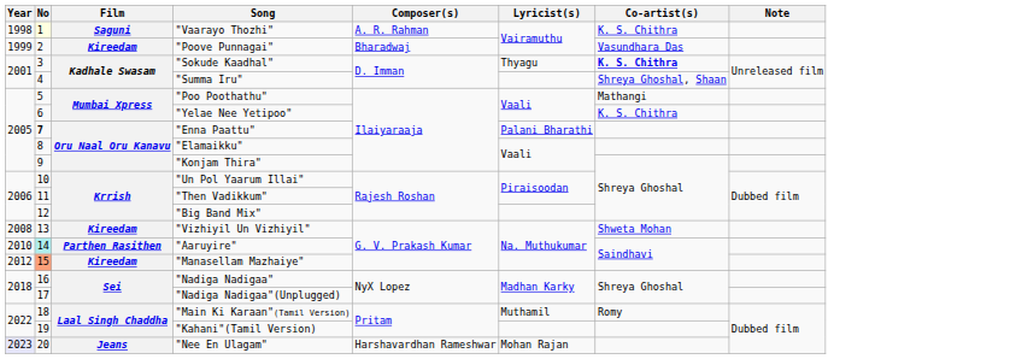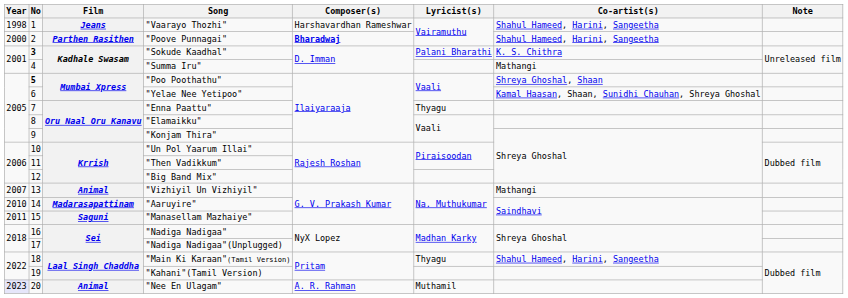"Vaarayo Thozhi" | No: lightyellow background -> no background
"Vaarayo Thozhi" | Film: Saguni -> Jeans
"Vaarayo Thozhi" | Composer(s): A. R. Rahman -> Harshavardhan Rameshwar
"Vaarayo Thozhi" | Co-artist(s): K. S. Chithra -> Shahul Hameed, Harini, Sangeetha
"Poove Punnagai" | Year: 1999 -> 2000
"Poove Punnagai" | Film: Kireedam -> Parthen Rasithen
"Poove Punnagai" | Composer(s): normal -> bold
"Poove Punnagai" | Co-artist(s): Vasundhara Das -> Shahul Hameed, Harini, Sangeetha
"Sokude Kaadhal" | No: normal -> bold
"Sokude Kaadhal" | Lyricist(s): Thyagu -> Palani Bharathi
"Sokude Kaadhal" | Co-artist(s): bold -> normal
"Summa Iru" | Co-artist(s): Shreya Ghoshal, Shaan -> Mathangi
"Poo Poothathu" | No: normal -> bold
"Poo Poothathu" | Co-artist(s): Mathangi -> Shreya Ghoshal, Shaan
"Yelae Nee Yetipoo" | Co-artist(s): K. S. Chithra -> Kamal Haasan, Shaan, Sunidhi Chauhan, Shreya Ghoshal
"Enna Paattu" | No: bold -> normal
"Enna Paattu" | Lyricist(s): Palani Bharathi -> Thyagu
"Vizhiyil Un Vizhiyil" | Year: 2008 -> 2007
"Vizhiyil Un Vizhiyil" | Film: Kireedam -> Animal
"Vizhiyil Un Vizhiyil" | Co-artist(s): Shweta Mohan -> Mathangi
"Aaruyire" | No: paleturquoise background -> no background
"Aaruyire" | Film: Parthen Rasithen -> Madarasapattinam
"Manasellam Mazhaiye" | Year: 2012 -> 2011
"Manasellam Mazhaiye" | No: lightsalmon background -> no background
"Manasellam Mazhaiye" | Film: Kireedam -> Saguni
"Main Ki Karaan"(Tamil Version) | Lyricist(s): Muthamil -> Thyagu
"Main Ki Karaan"(Tamil Version) | Co-artist(s): Romy -> Shahul Hameed, Harini, Sangeetha
"Nee En Ulagam" | Film: Jeans -> Animal
"Nee En Ulagam" | Composer(s): Harshavardhan Rameshwar -> A. R. Rahman
"Nee En Ulagam" | Lyricist(s): Mohan Rajan -> Muthamil
